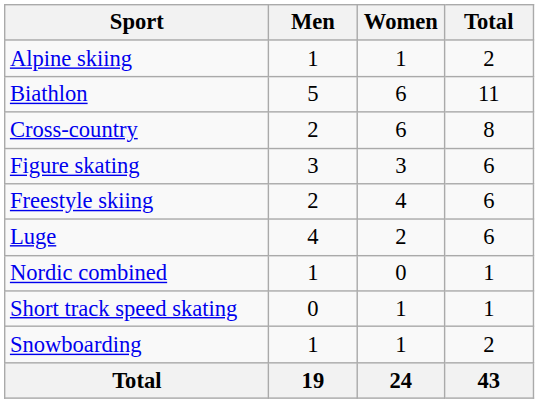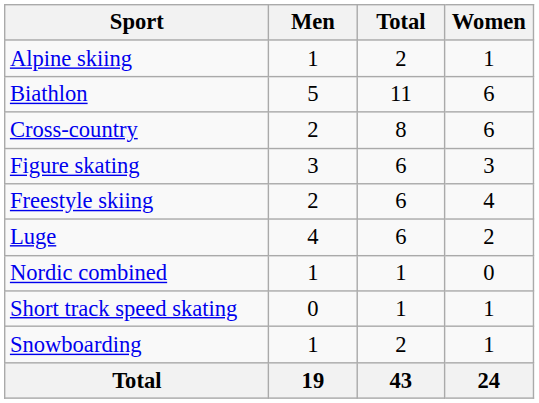columns swapped: Women <-> Total
